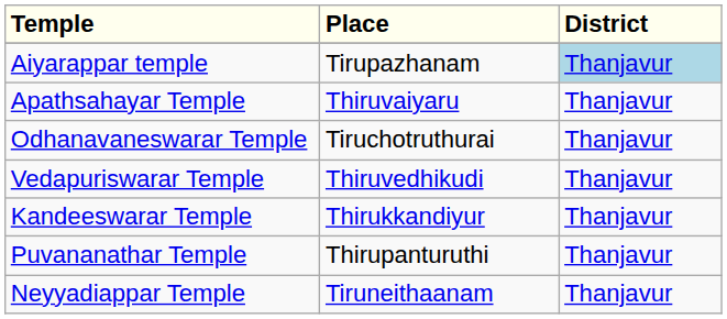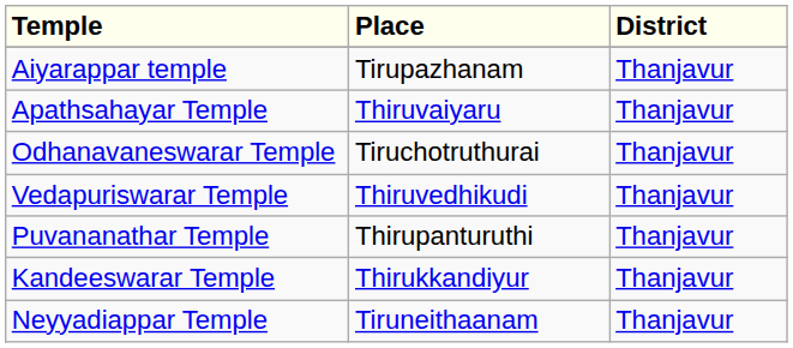Aiyarappar temple | District: lightblue background -> no background
rows swapped: Kandeeswarar Temple <-> Puvananathar Temple
